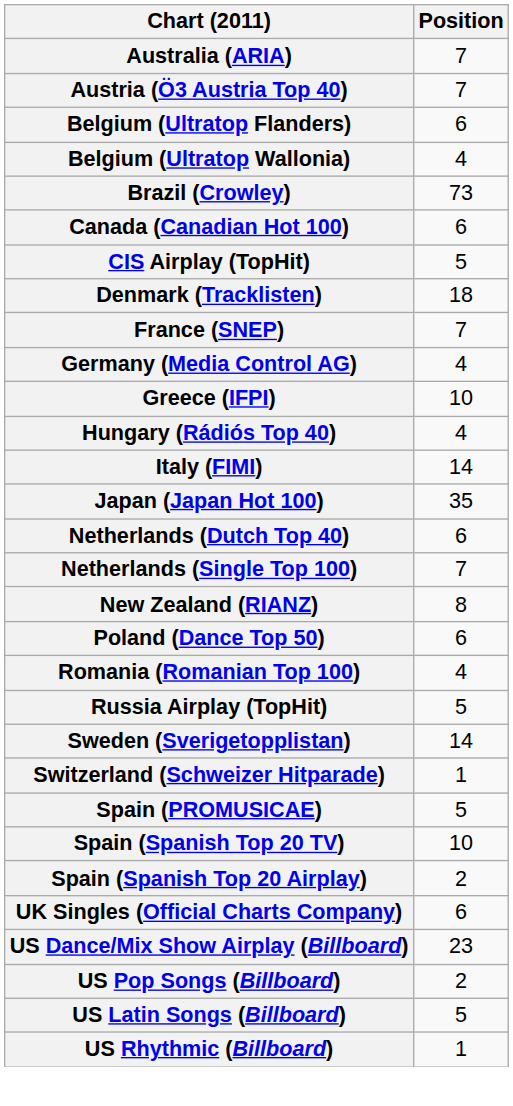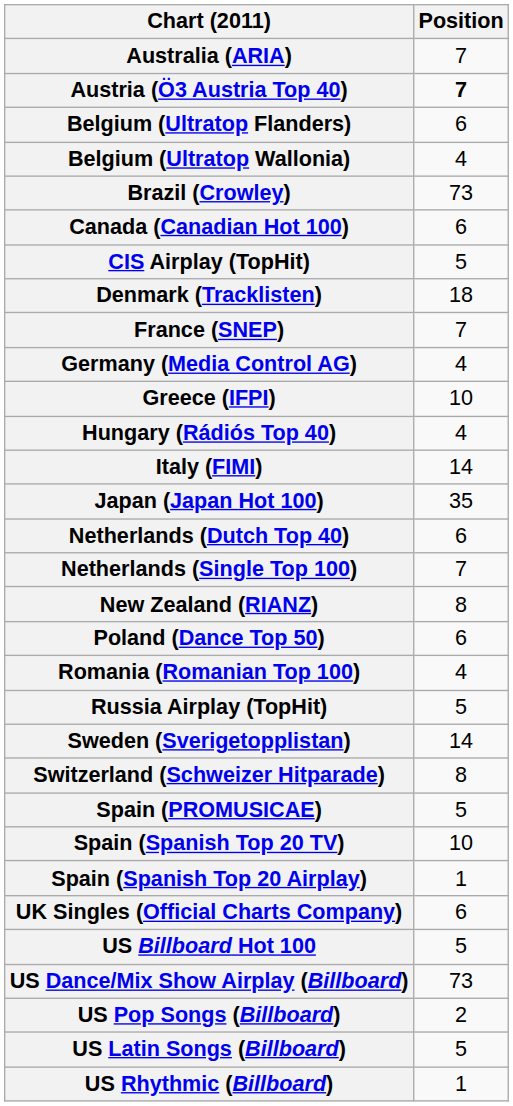Austria (Ö3 Austria Top 40) | Position: normal -> bold
Switzerland (Schweizer Hitparade) | Position: 1 -> 8
Spain (Spanish Top 20 Airplay) | Position: 2 -> 1
+ row: US Billboard Hot 100 | 5
US Dance/Mix Show Airplay (Billboard) | Position: 23 -> 73
